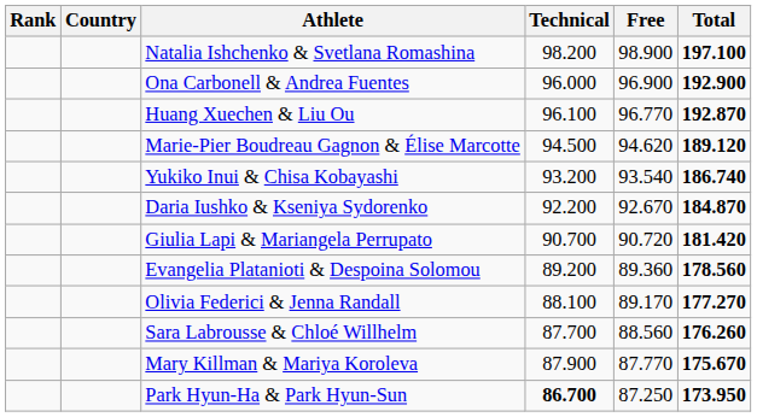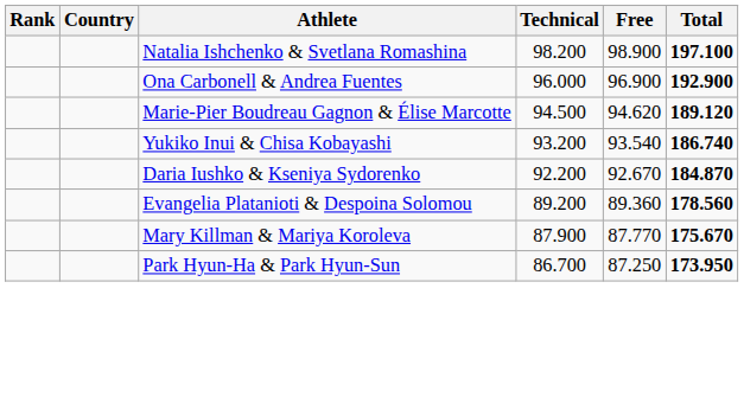- row: Huang Xuechen & Liu Ou | 96.100 | 96.770 | 192.870
- row: Giulia Lapi & Mariangela Perrupato | 90.700 | 90.720 | 181.420
- row: Olivia Federici & Jenna Randall | 88.100 | 89.170 | 177.270
- row: Sara Labrousse & Chloé Willhelm | 87.700 | 88.560 | 176.260
Park Hyun-Ha & Park Hyun-Sun | Technical: bold -> normal
